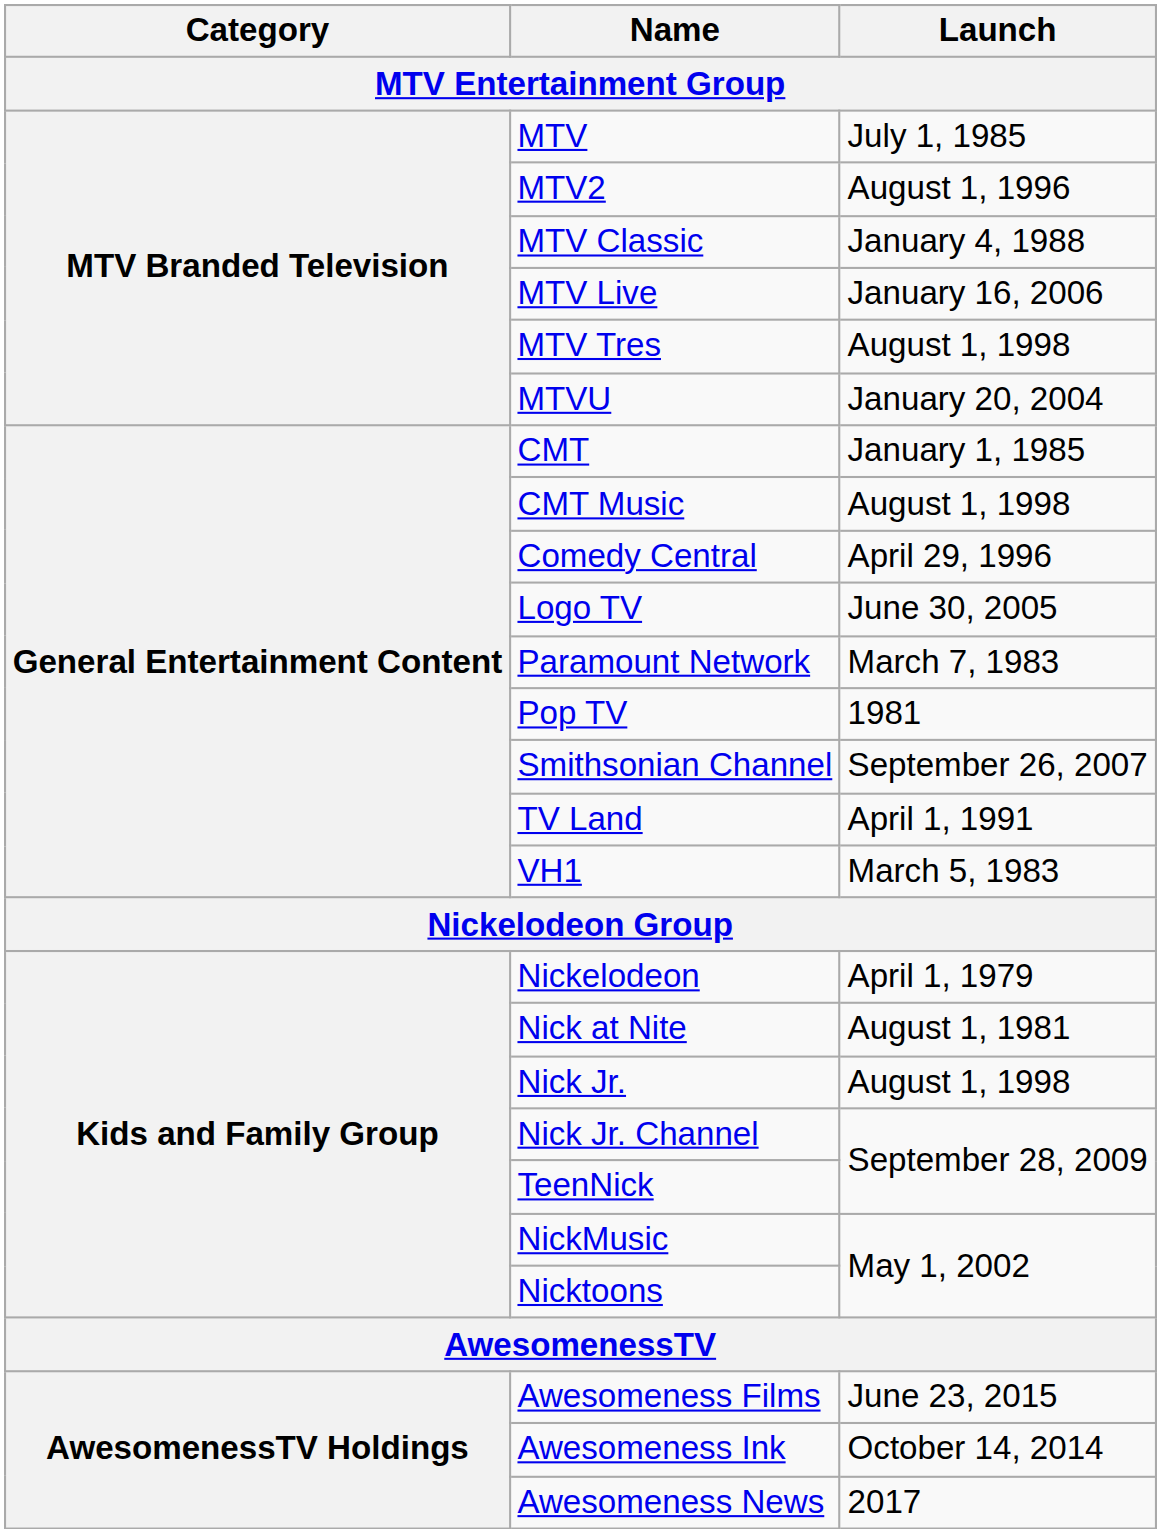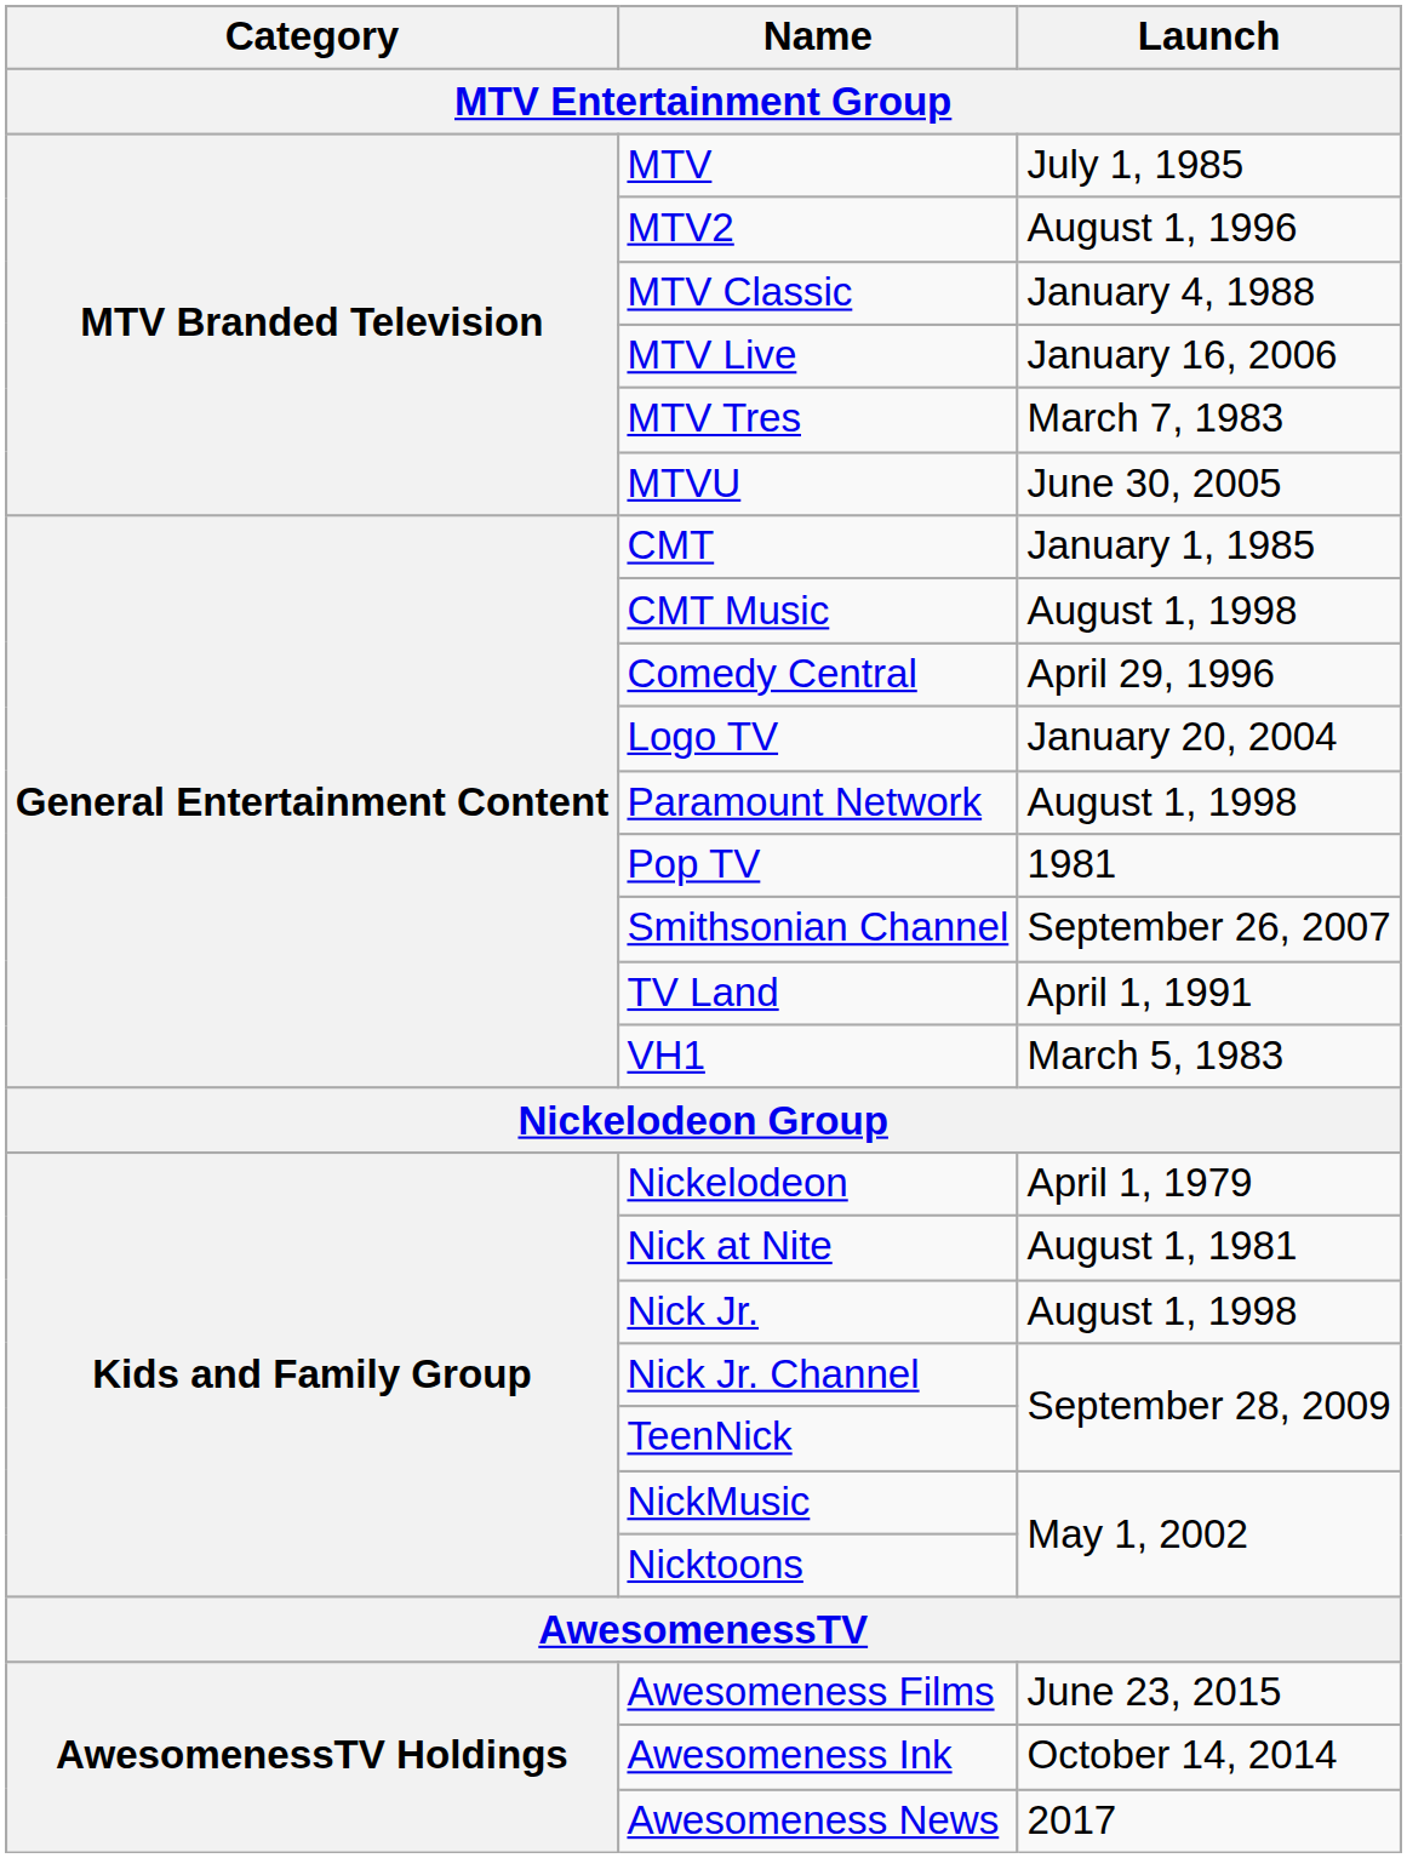MTV Tres | Launch: August 1, 1998 -> March 7, 1983
MTVU | Launch: January 20, 2004 -> June 30, 2005
Logo TV | Launch: June 30, 2005 -> January 20, 2004
Paramount Network | Launch: March 7, 1983 -> August 1, 1998
